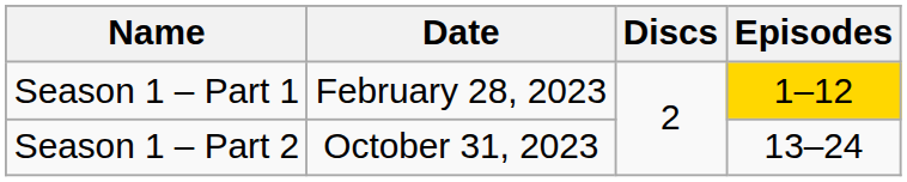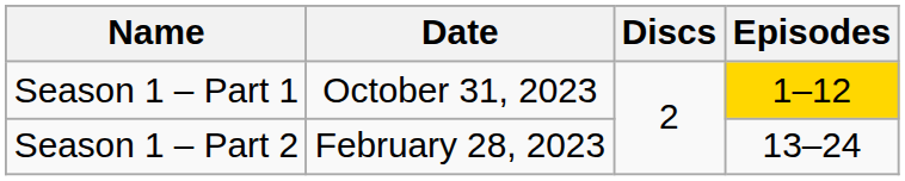Season 1 – Part 1 | Date: February 28, 2023 -> October 31, 2023
Season 1 – Part 2 | Date: October 31, 2023 -> February 28, 2023
